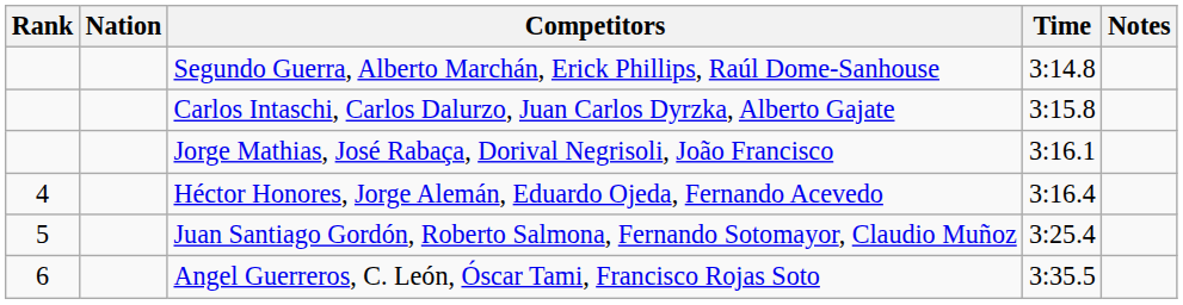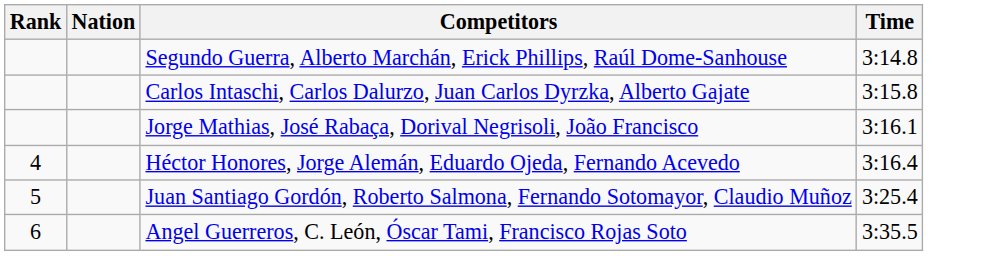- column: Notes
